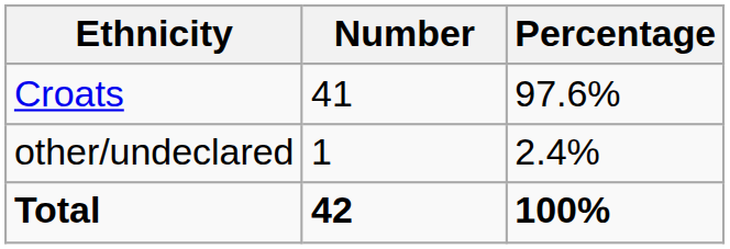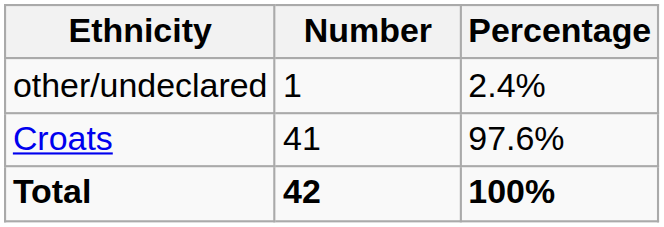rows swapped: Croats <-> other/undeclared
